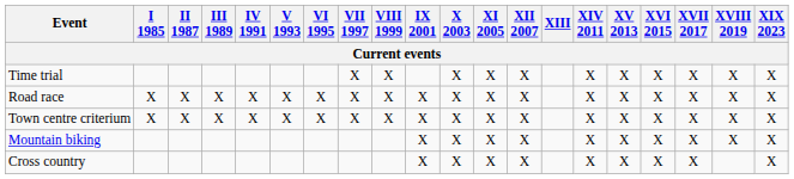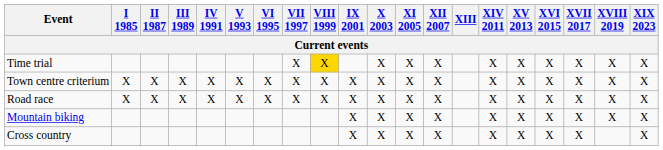Time trial | VIII 1999: no background -> gold background
rows swapped: Town centre criterium <-> Road race
